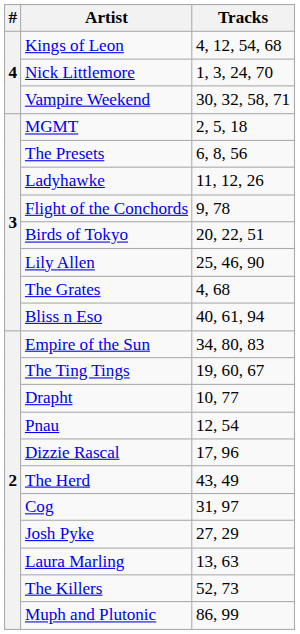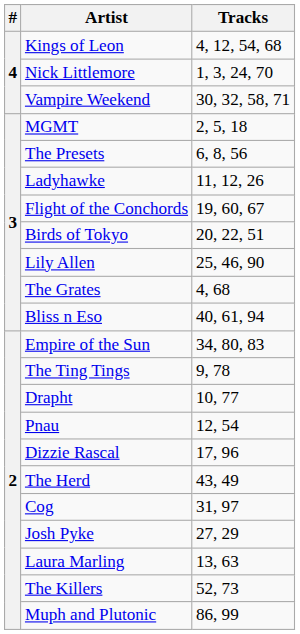Flight of the Conchords | Tracks: 9, 78 -> 19, 60, 67
The Ting Tings | Tracks: 19, 60, 67 -> 9, 78
